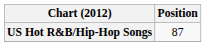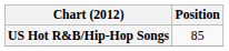US Hot R&B/Hip-Hop Songs | Position: 87 -> 85
